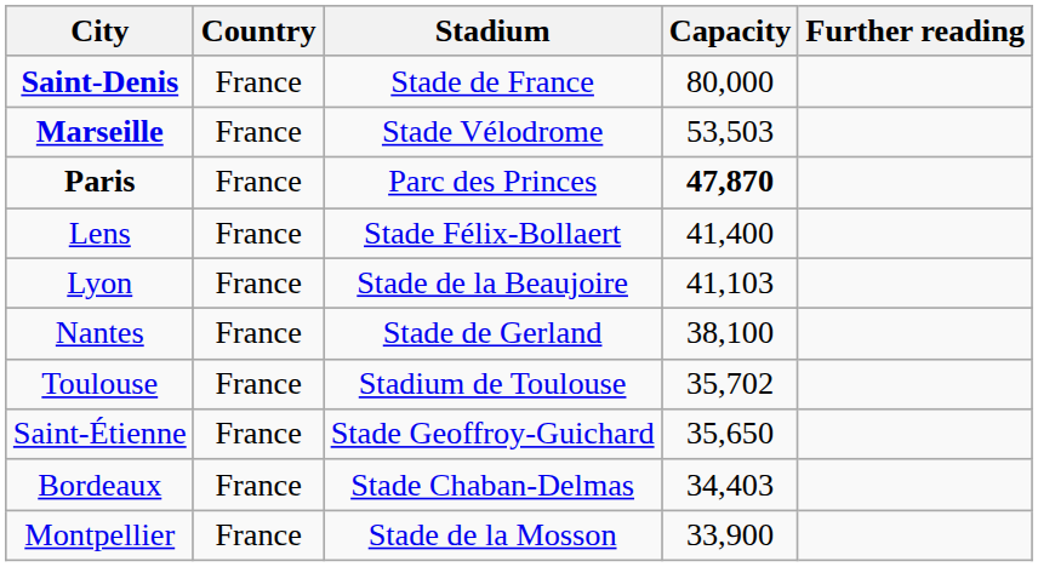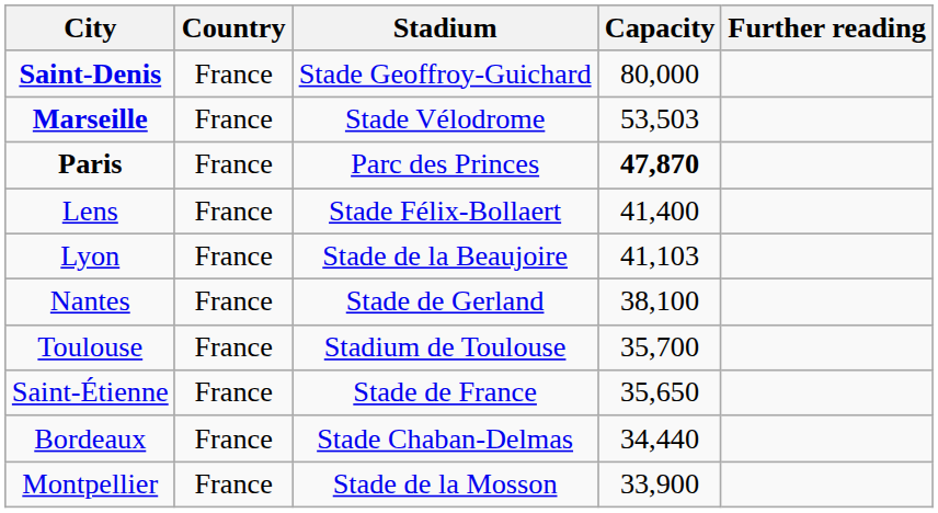Saint-Denis | Stadium: Stade de France -> Stade Geoffroy-Guichard
Toulouse | Capacity: 35,702 -> 35,700
Saint-Étienne | Stadium: Stade Geoffroy-Guichard -> Stade de France
Bordeaux | Capacity: 34,403 -> 34,440
